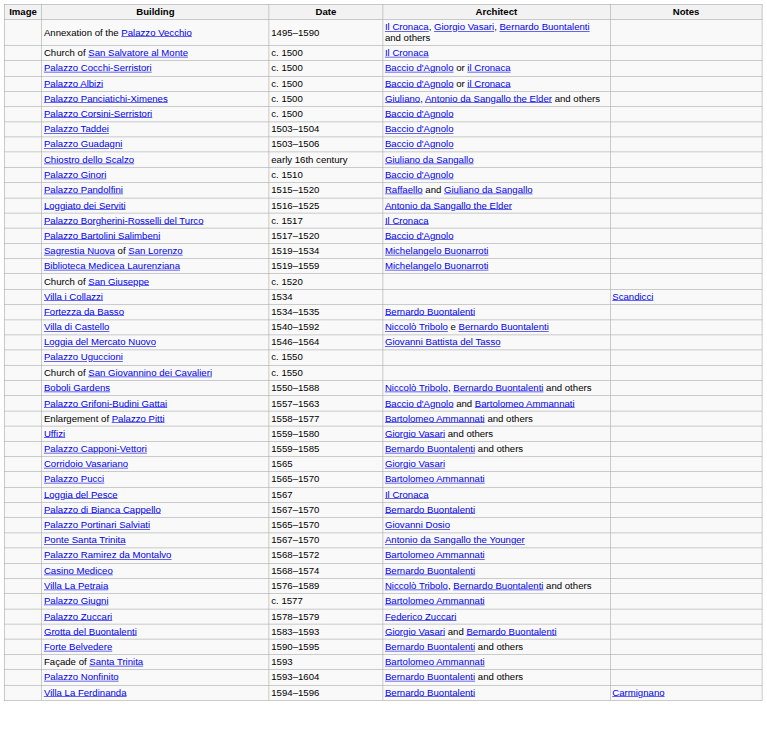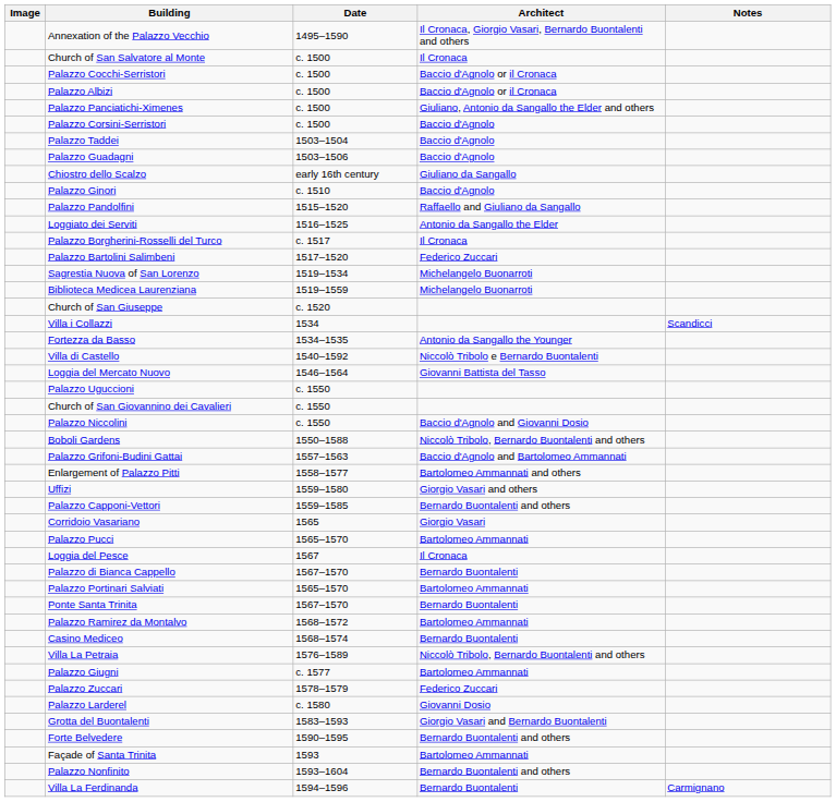Palazzo Bartolini Salimbeni | Architect: Baccio d'Agnolo -> Federico Zuccari
Fortezza da Basso | Architect: Bernardo Buontalenti -> Antonio da Sangallo the Younger
+ row: Palazzo Niccolini | c. 1550 | Baccio d'Agnolo and Giovanni Dosio
Palazzo Portinari Salviati | Architect: Giovanni Dosio -> Bartolomeo Ammannati
Ponte Santa Trinita | Architect: Antonio da Sangallo the Younger -> Bernardo Buontalenti
+ row: Palazzo Larderel | c. 1580 | Giovanni Dosio
